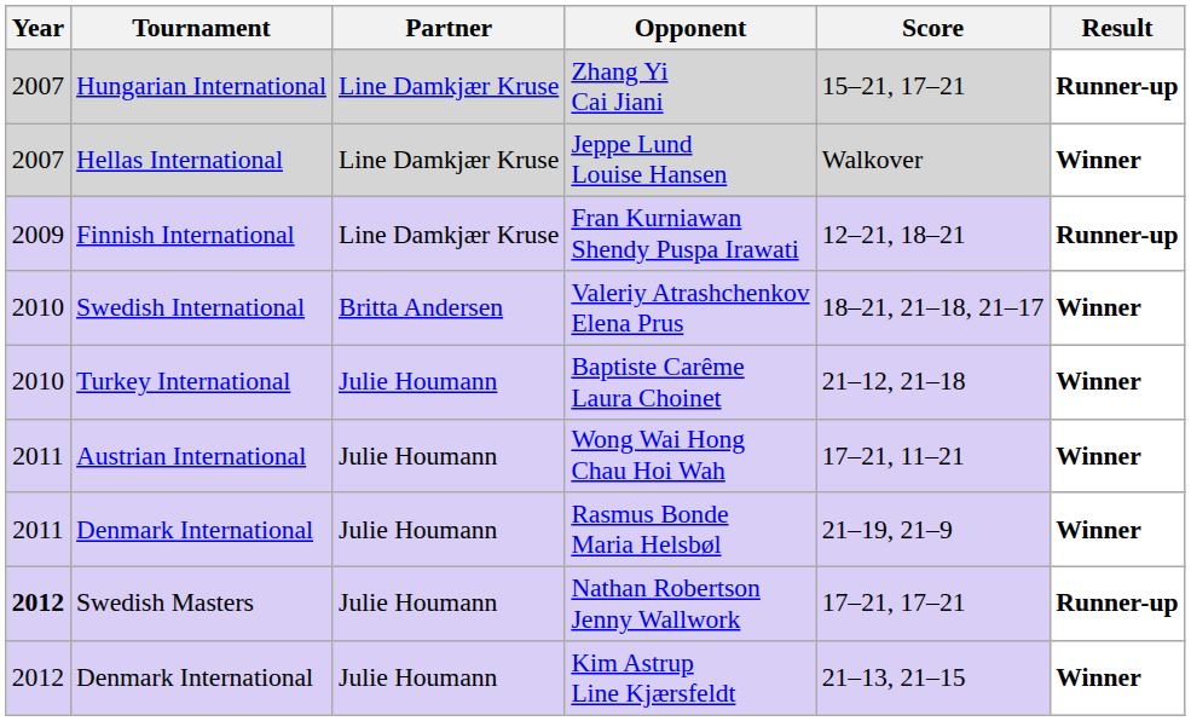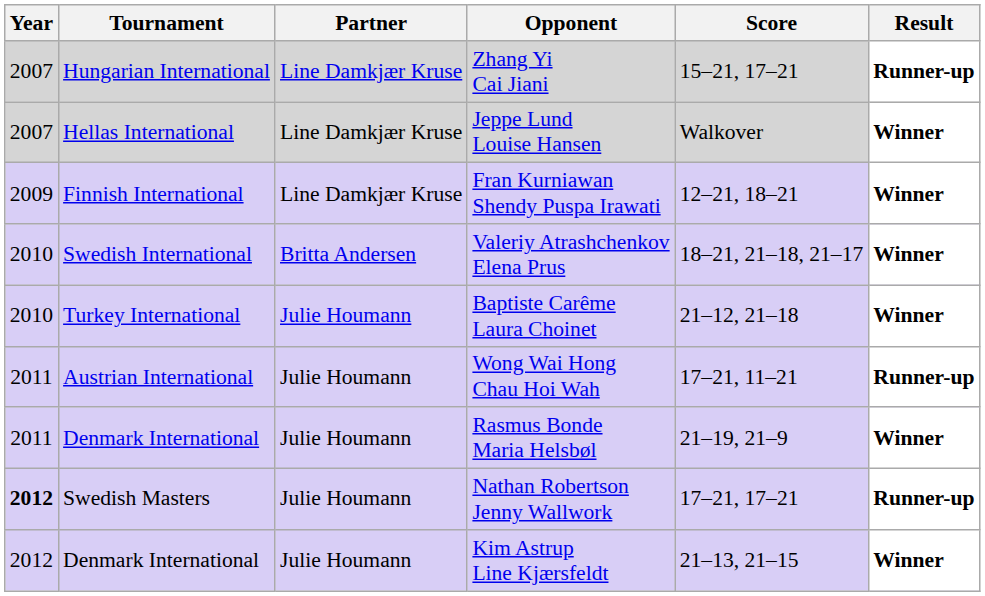Fran Kurniawan Shendy Puspa Irawati | Result: Runner-up -> Winner
Wong Wai Hong Chau Hoi Wah | Result: Winner -> Runner-up
